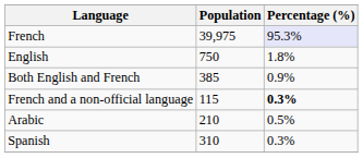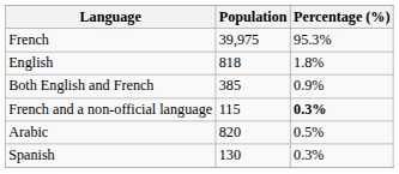French | Percentage (%): lavender background -> no background
English | Population: 750 -> 818
Arabic | Population: 210 -> 820
Spanish | Population: 310 -> 130
